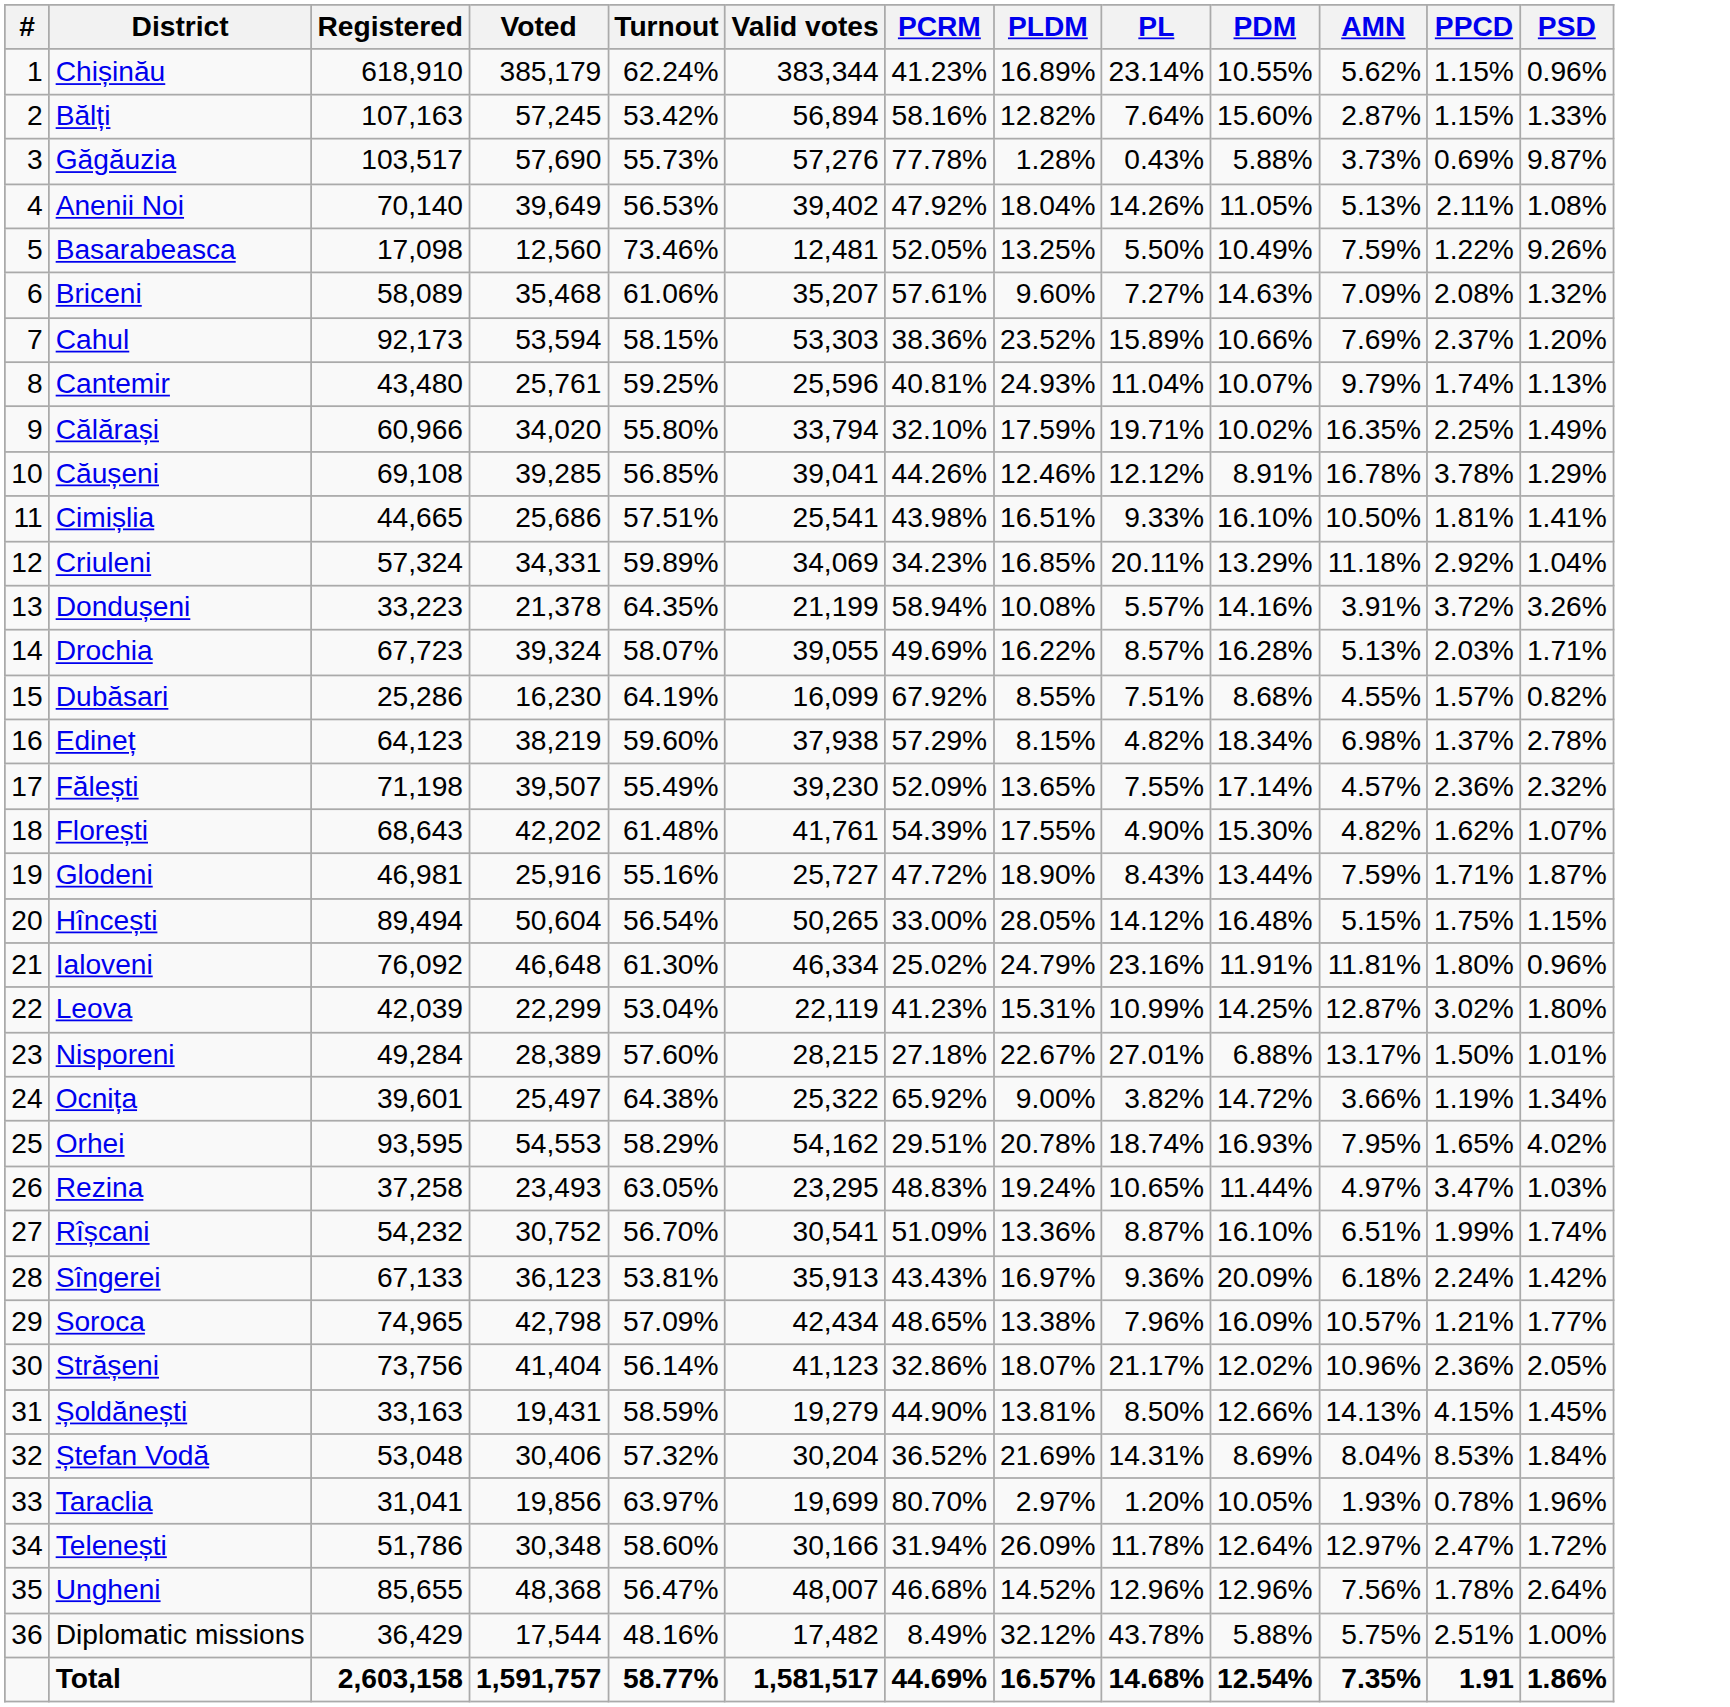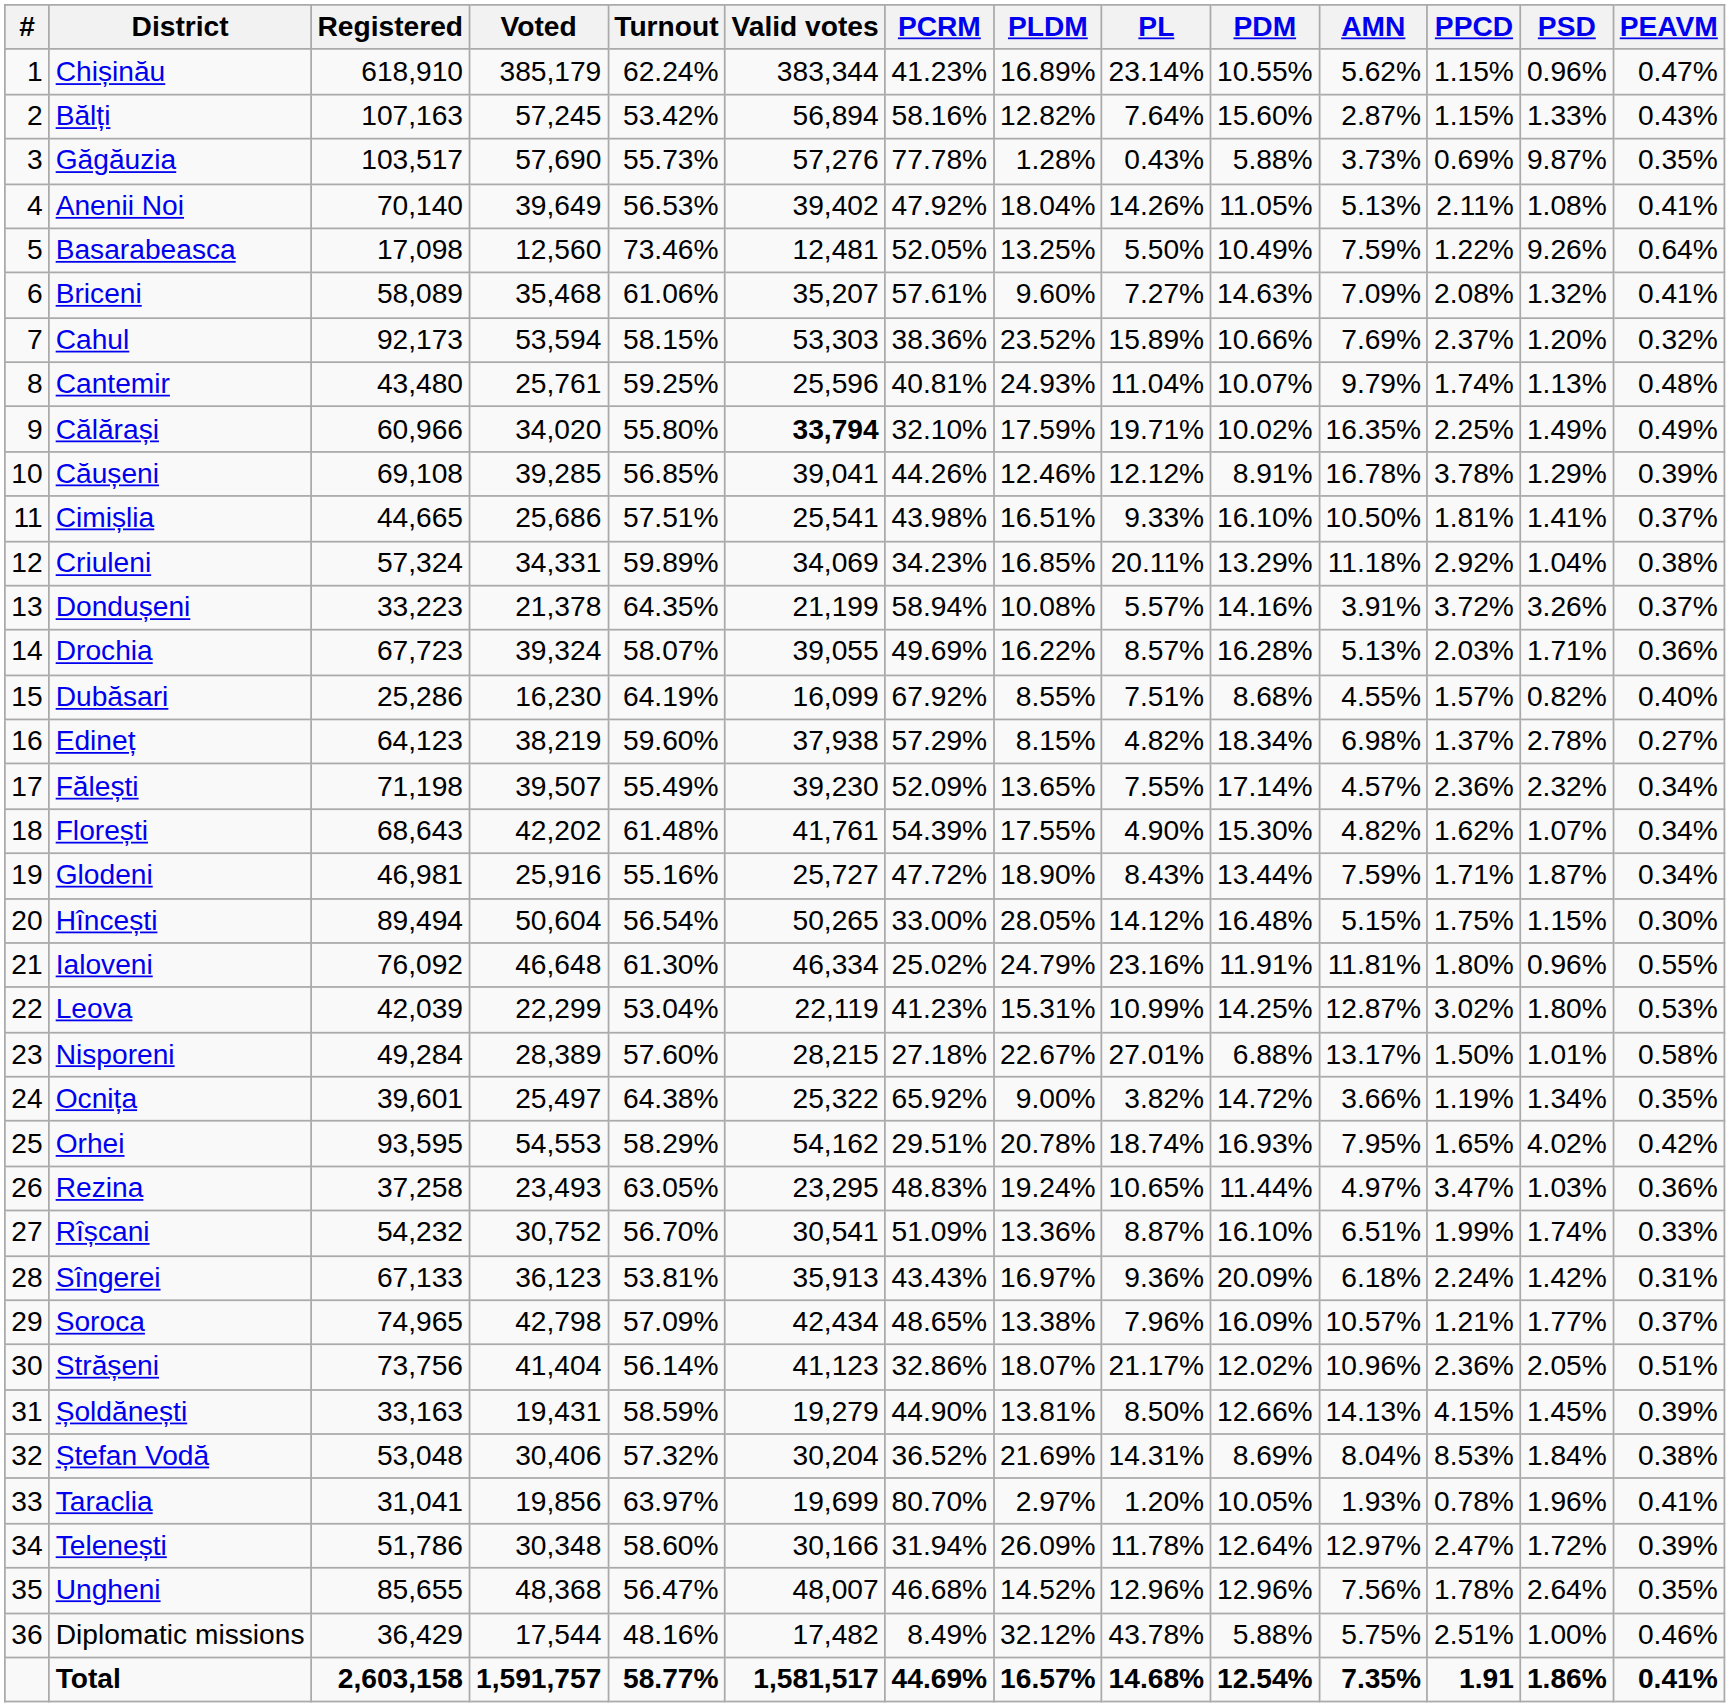+ column: PEAVM | 0.47% | 0.43% | 0.35% | 0.41% | 0.64% | 0.41% | 0.32% | 0.48% | 0.49% | 0.39% | 0.37% | 0.38% | 0.37% | 0.36% | 0.40% | 0.27% | 0.34% | 0.34% | 0.34% | 0.30% | 0.55% | 0.53% | 0.58% | 0.35% | 0.42% | 0.36% | 0.33% | 0.31% | 0.37% | 0.51% | 0.39% | 0.38% | 0.41% | 0.39% | 0.35% | 0.46% | 0.41%
Călărași | Valid votes: normal -> bold
